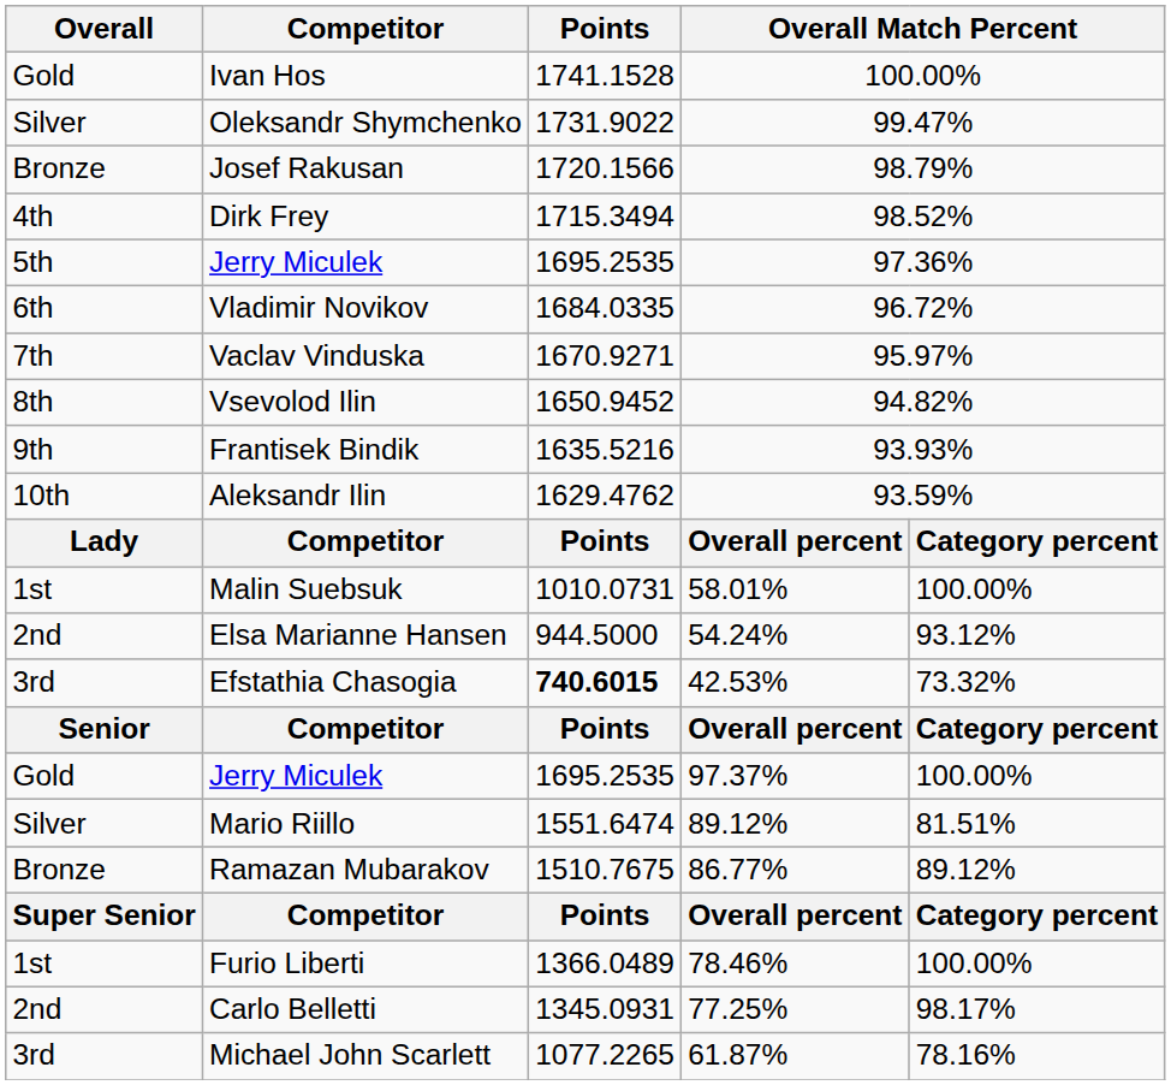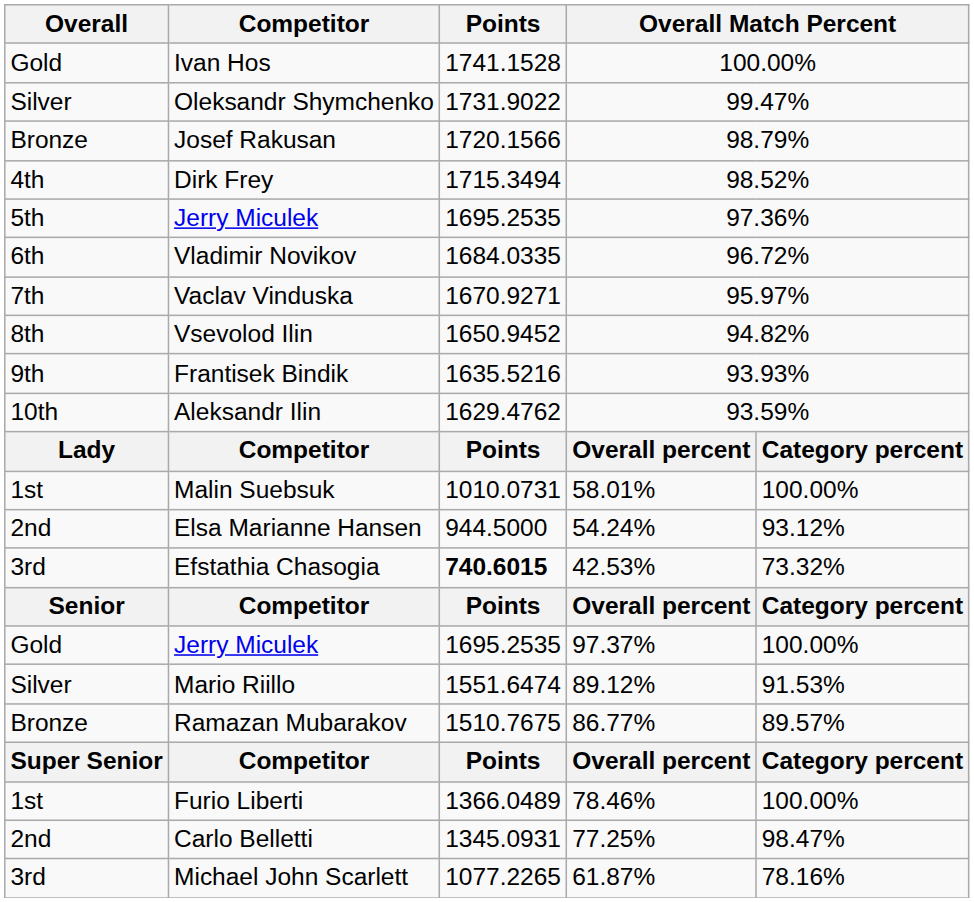Mario Riillo | column 5: 81.51% -> 91.53%
Ramazan Mubarakov | column 5: 89.12% -> 89.57%
Carlo Belletti | column 5: 98.17% -> 98.47%
